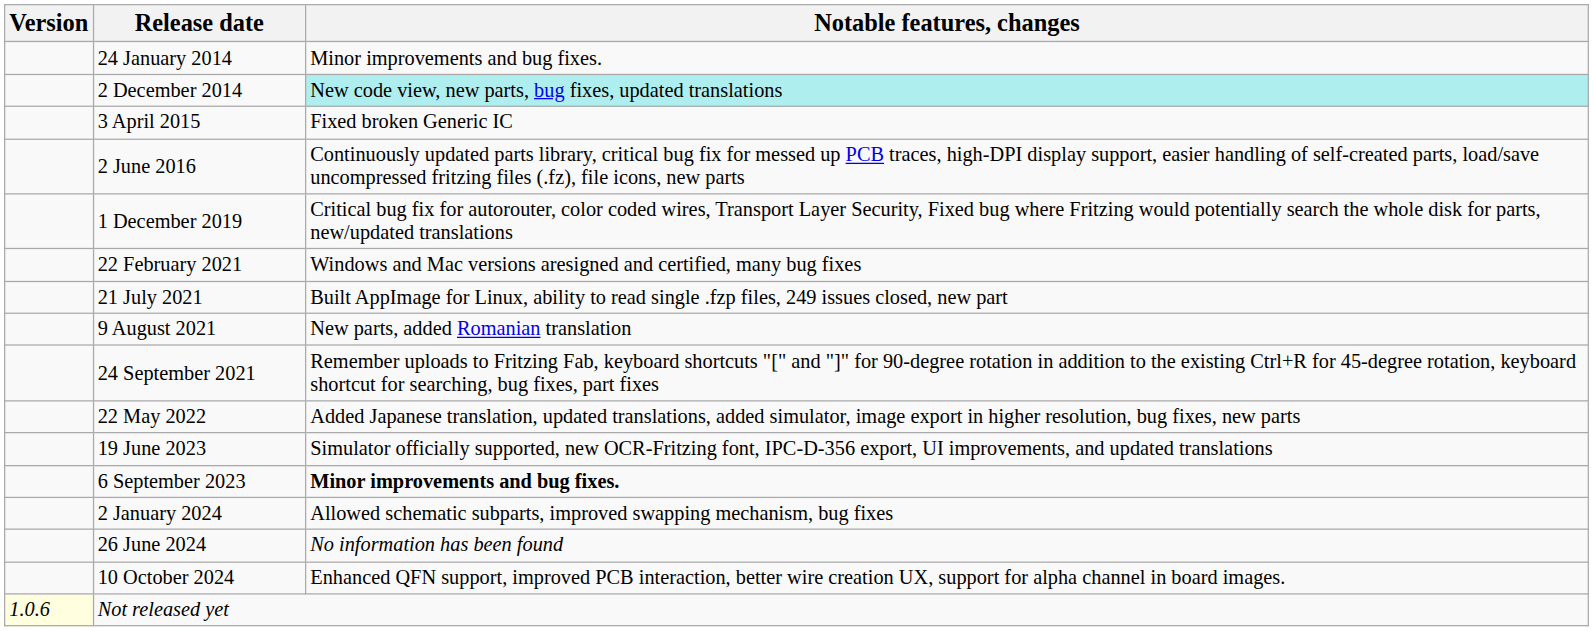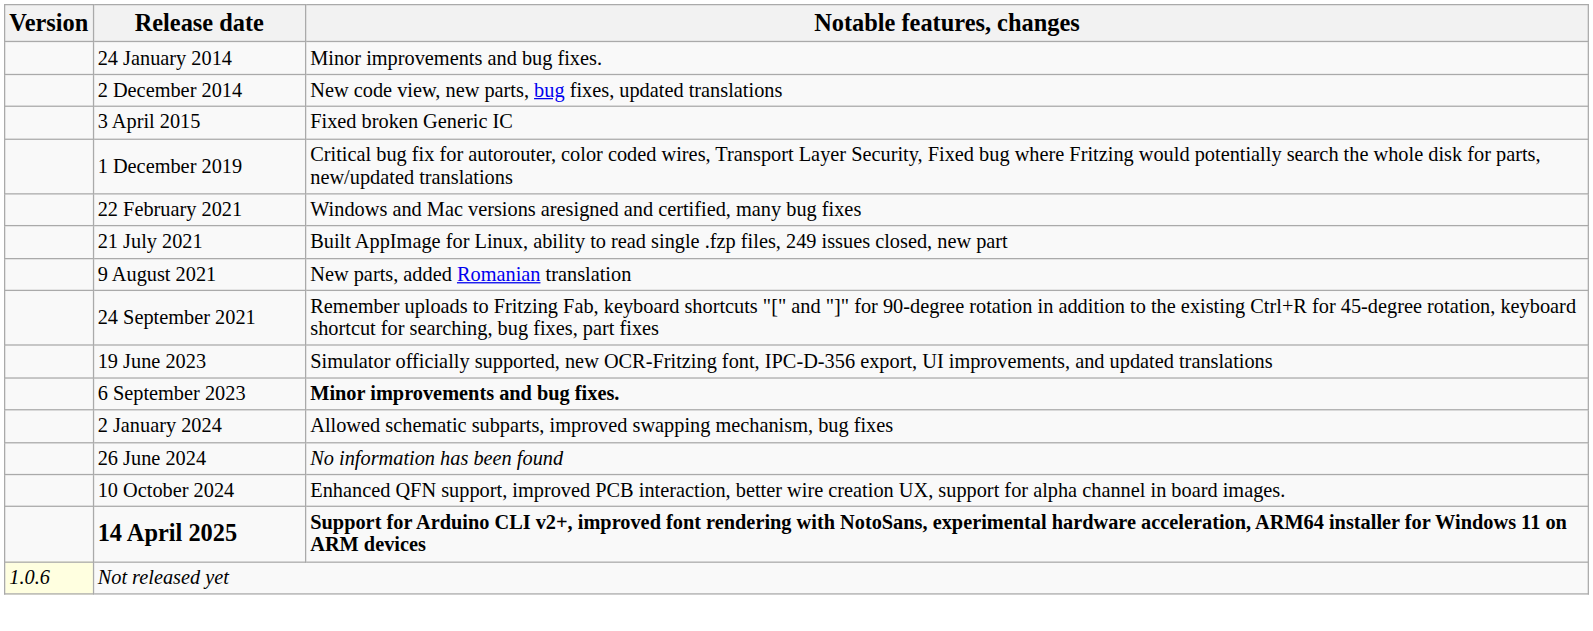2 December 2014 | Notable features, changes: paleturquoise background -> no background
- row: 2 June 2016 | Continuously updated parts library, critical bug fix for messed up PCB traces, high-DPI display support, easier handling of self-created parts, load/save uncompressed fritzing files (.fz), file icons, new parts
- row: 22 May 2022 | Added Japanese translation, updated translations, added simulator, image export in higher resolution, bug fixes, new parts
+ row: 14 April 2025 | Support for Arduino CLI v2+, improved font rendering with NotoSans, experimental hardware acceleration, ARM64 installer for Windows 11 on ARM devices
